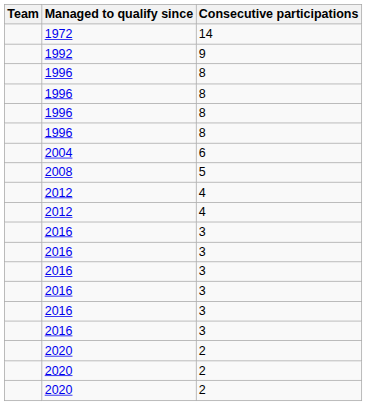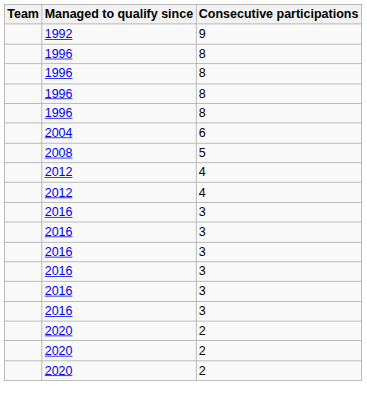- row: 1972 | 14
